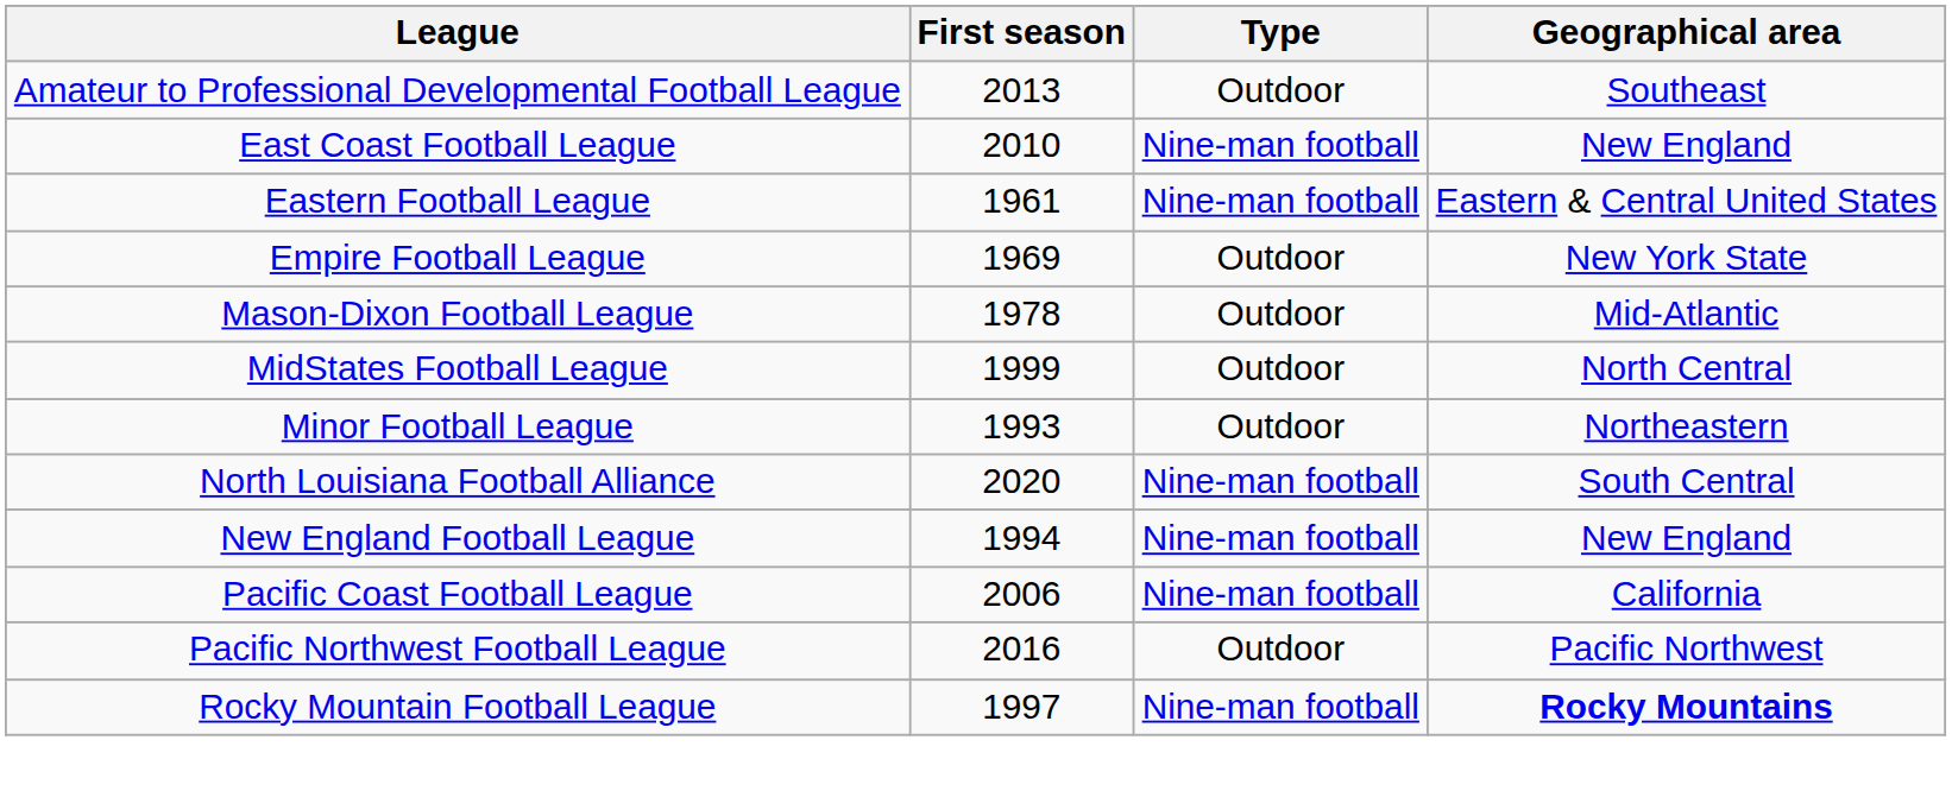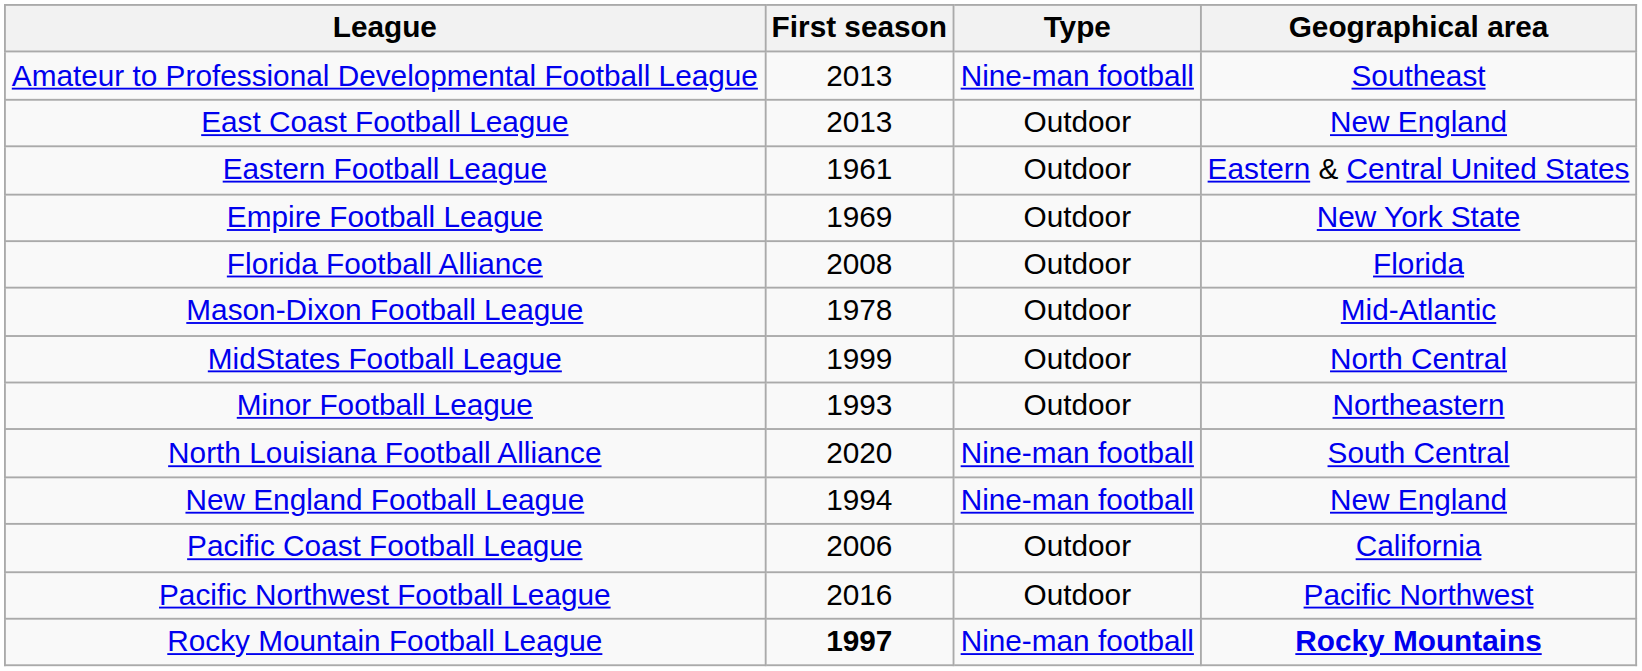Amateur to Professional Developmental Football League | Type: Outdoor -> Nine-man football
East Coast Football League | First season: 2010 -> 2013
East Coast Football League | Type: Nine-man football -> Outdoor
Eastern Football League | Type: Nine-man football -> Outdoor
+ row: Florida Football Alliance | 2008 | Outdoor | Florida
Pacific Coast Football League | Type: Nine-man football -> Outdoor
Rocky Mountain Football League | First season: normal -> bold
